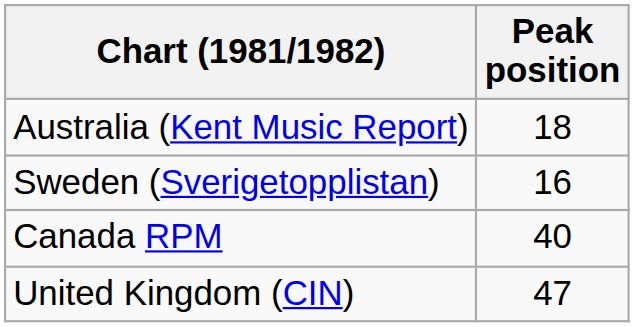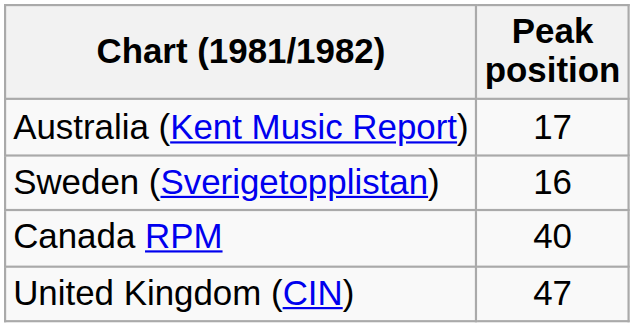Australia (Kent Music Report) | Peak position: 18 -> 17
